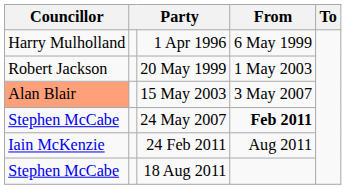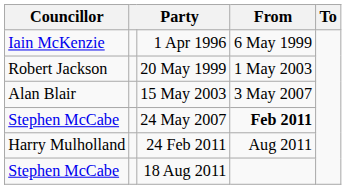1 Apr 1996 | Councillor: Harry Mulholland -> Iain McKenzie
15 May 2003 | Councillor: lightsalmon background -> no background
24 Feb 2011 | Councillor: Iain McKenzie -> Harry Mulholland
